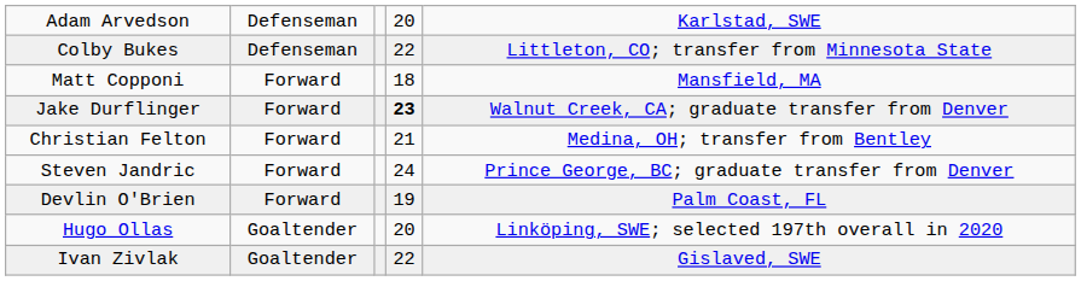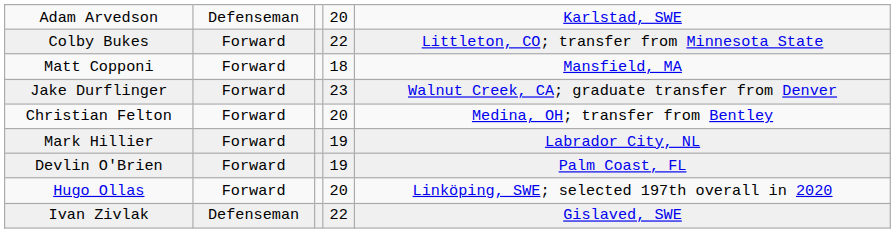Colby Bukes | column 2: Defenseman -> Forward
Jake Durflinger | column 4: bold -> normal
Christian Felton | column 4: 21 -> 20
+ row: Mark Hillier | Forward | 19 | Labrador City, NL
- row: Steven Jandric | Forward | 24 | Prince George, BC; graduate transfer from Denver
Hugo Ollas | column 2: Goaltender -> Forward
Ivan Zivlak | column 2: Goaltender -> Defenseman
